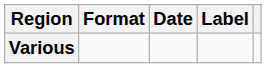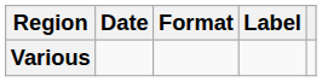columns swapped: Date <-> Format
